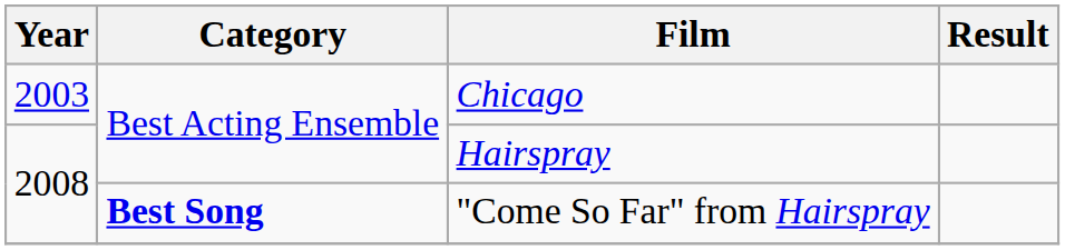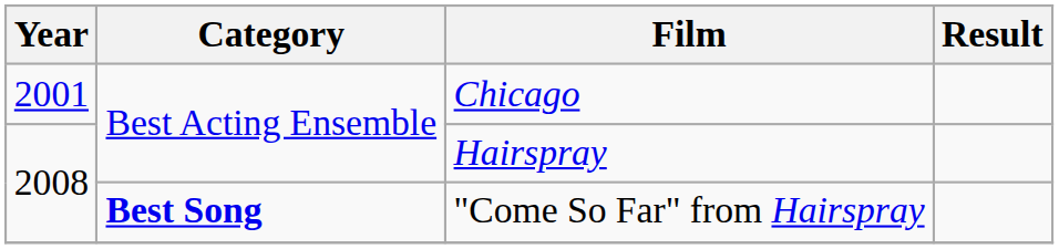Chicago | Year: 2003 -> 2001
